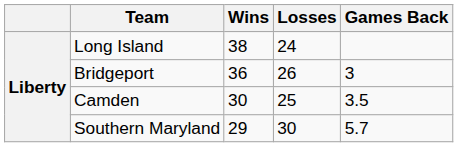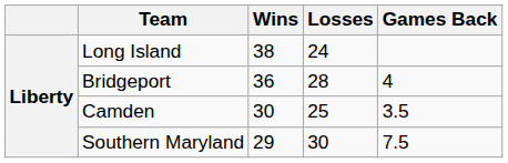Bridgeport | Losses: 26 -> 28
Bridgeport | Games Back: 3 -> 4
Southern Maryland | Games Back: 5.7 -> 7.5
